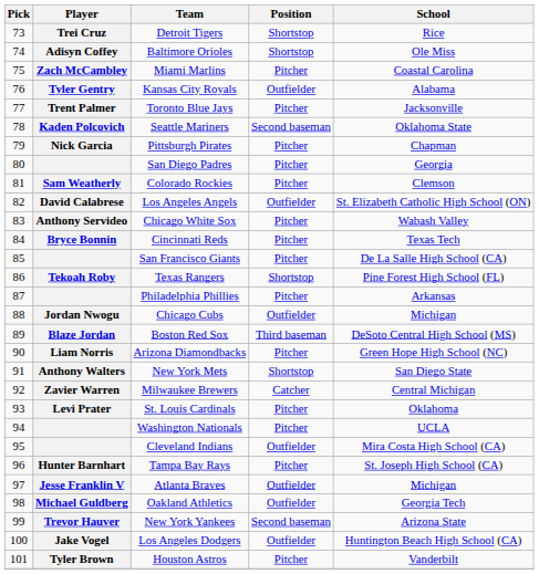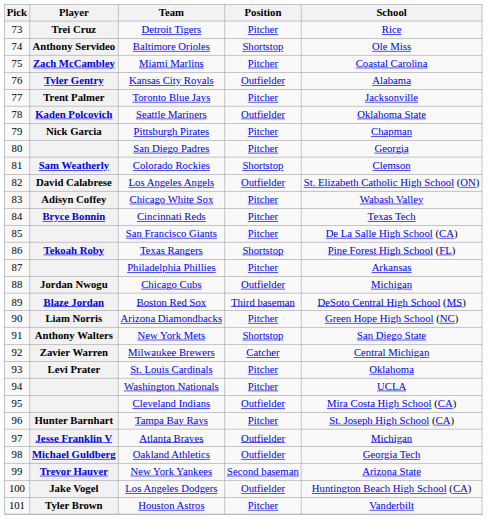Detroit Tigers | Position: Shortstop -> Pitcher
Baltimore Orioles | Player: Adisyn Coffey -> Anthony Servideo
Seattle Mariners | Position: Second baseman -> Outfielder
Colorado Rockies | Position: Pitcher -> Shortstop
Chicago White Sox | Player: Anthony Servideo -> Adisyn Coffey
